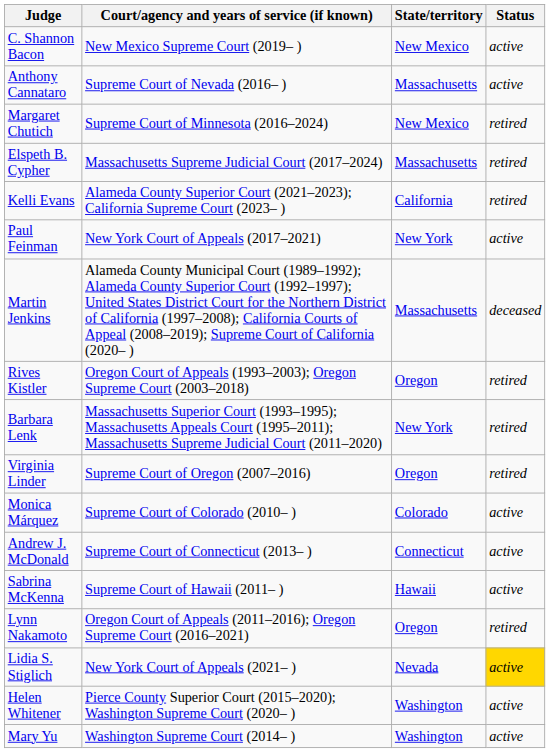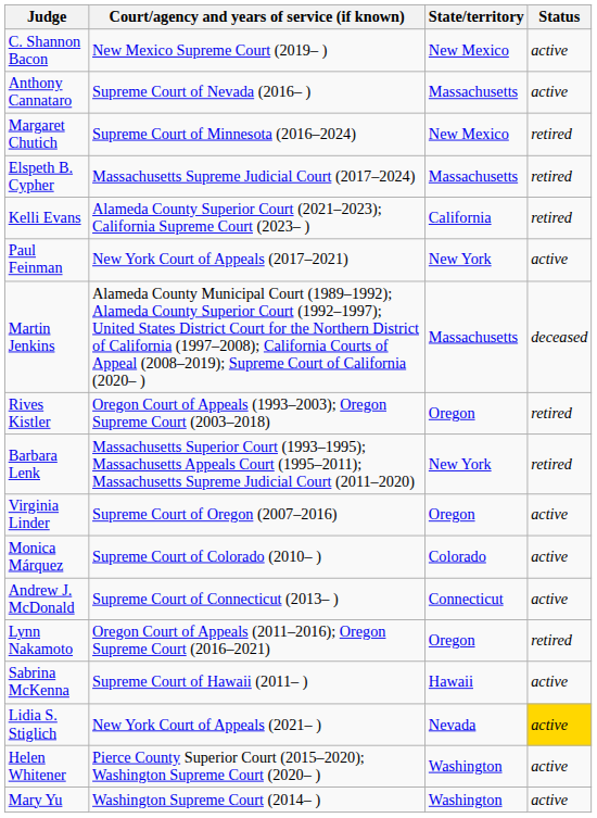Virginia Linder | Status: retired -> active
rows swapped: Sabrina McKenna <-> Lynn Nakamoto
